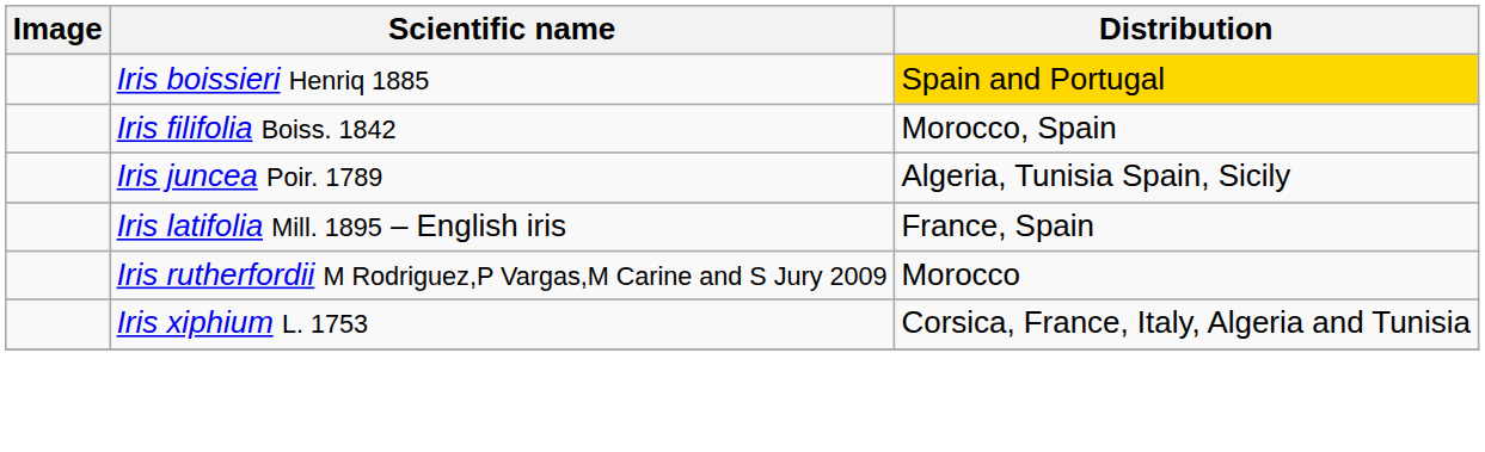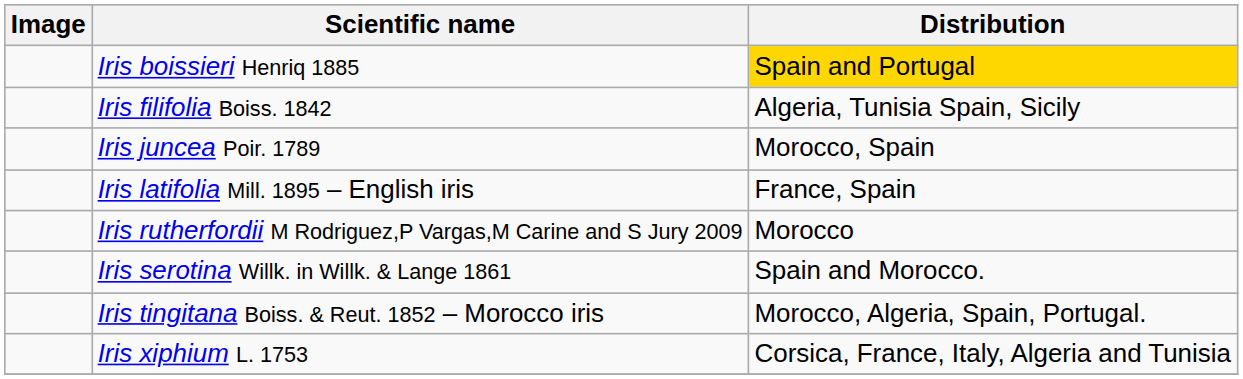Iris filifolia Boiss. 1842 | Distribution: Morocco, Spain -> Algeria, Tunisia Spain, Sicily
Iris juncea Poir. 1789 | Distribution: Algeria, Tunisia Spain, Sicily -> Morocco, Spain
+ row: Iris serotina Willk. in Willk. & Lange 1861 | Spain and Morocco.
+ row: Iris tingitana Boiss. & Reut. 1852 – Morocco iris | Morocco, Algeria, Spain, Portugal.
